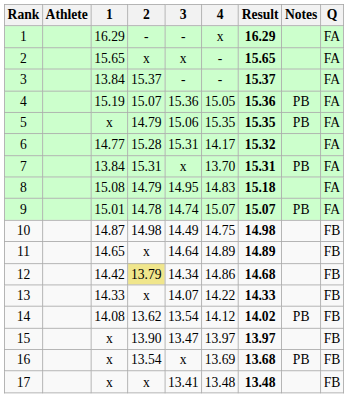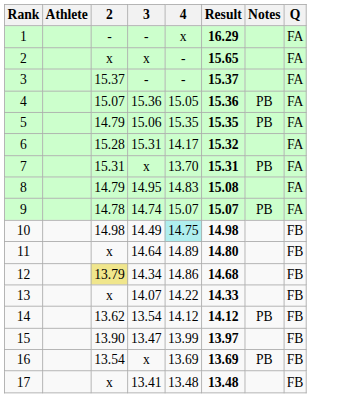- column: 1 | 16.29 | 15.65 | 13.84 | 15.19 | x | 14.77 | 13.84 | 15.08 | 15.01 | 14.87 | 14.65 | 14.42 | 14.33 | 14.08 | x | x | x
8 | Result: 15.18 -> 15.08
10 | 4: no background -> paleturquoise background
11 | Result: 14.89 -> 14.80
14 | Result: 14.02 -> 14.12
15 | 4: 13.97 -> 13.99
16 | Result: 13.68 -> 13.69
